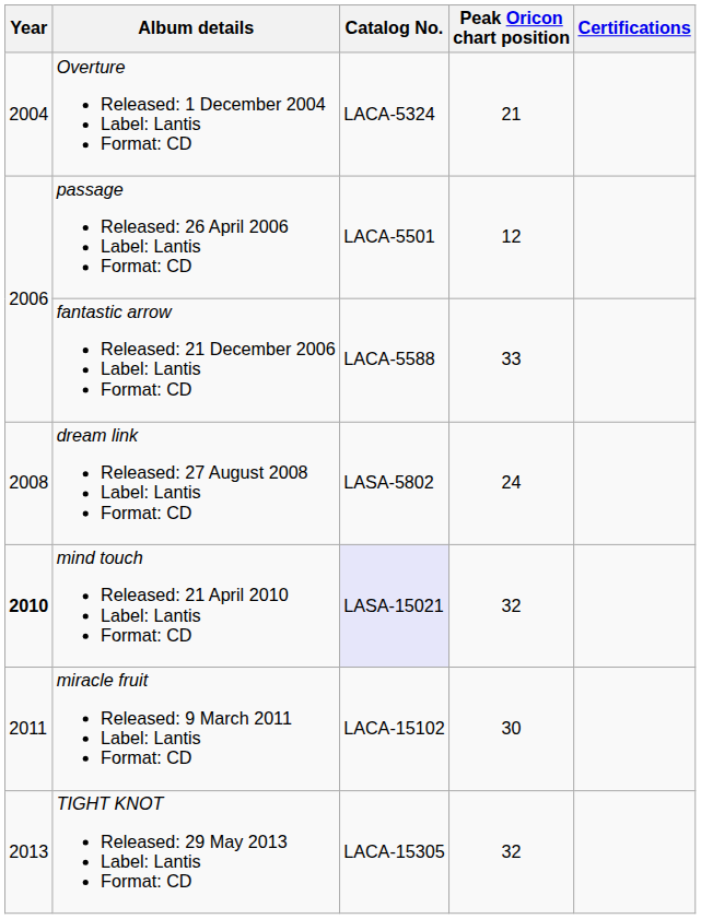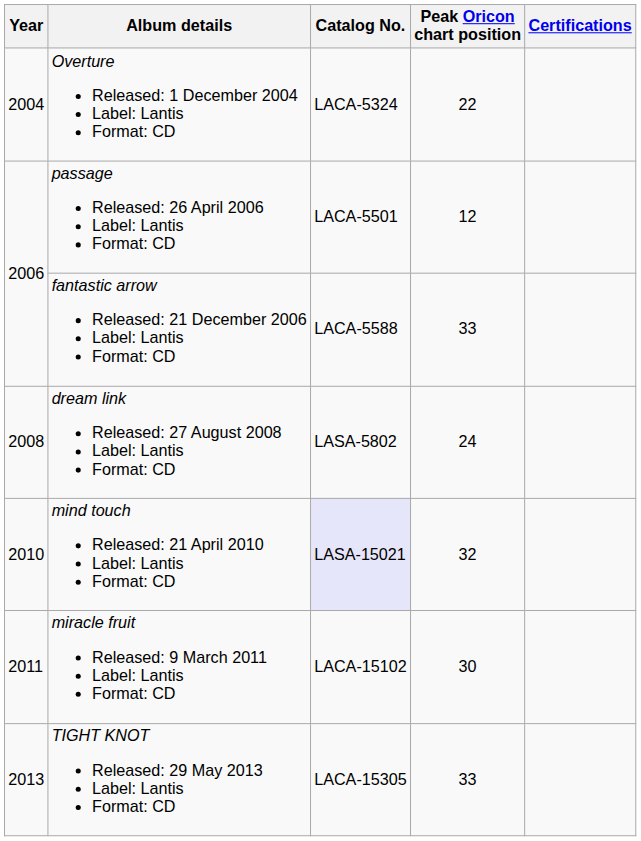Overture Released: 1 December 2004 Label: Lantis Format: CD | Peak Oricon chart position: 21 -> 22
mind touch Released: 21 April 2010 Label: Lantis Format: CD | Year: bold -> normal
TIGHT KNOT Released: 29 May 2013 Label: Lantis Format: CD | Peak Oricon chart position: 32 -> 33
